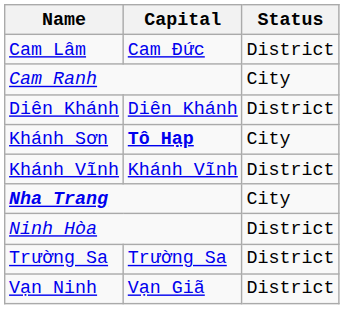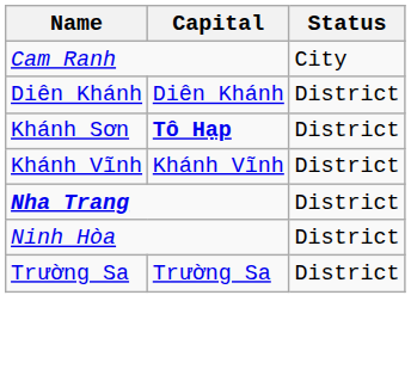- row: Cam Lâm | Cam Đức | District
Khánh Sơn | Status: City -> District
Nha Trang | Status: City -> District
- row: Vạn Ninh | Vạn Giã | District
